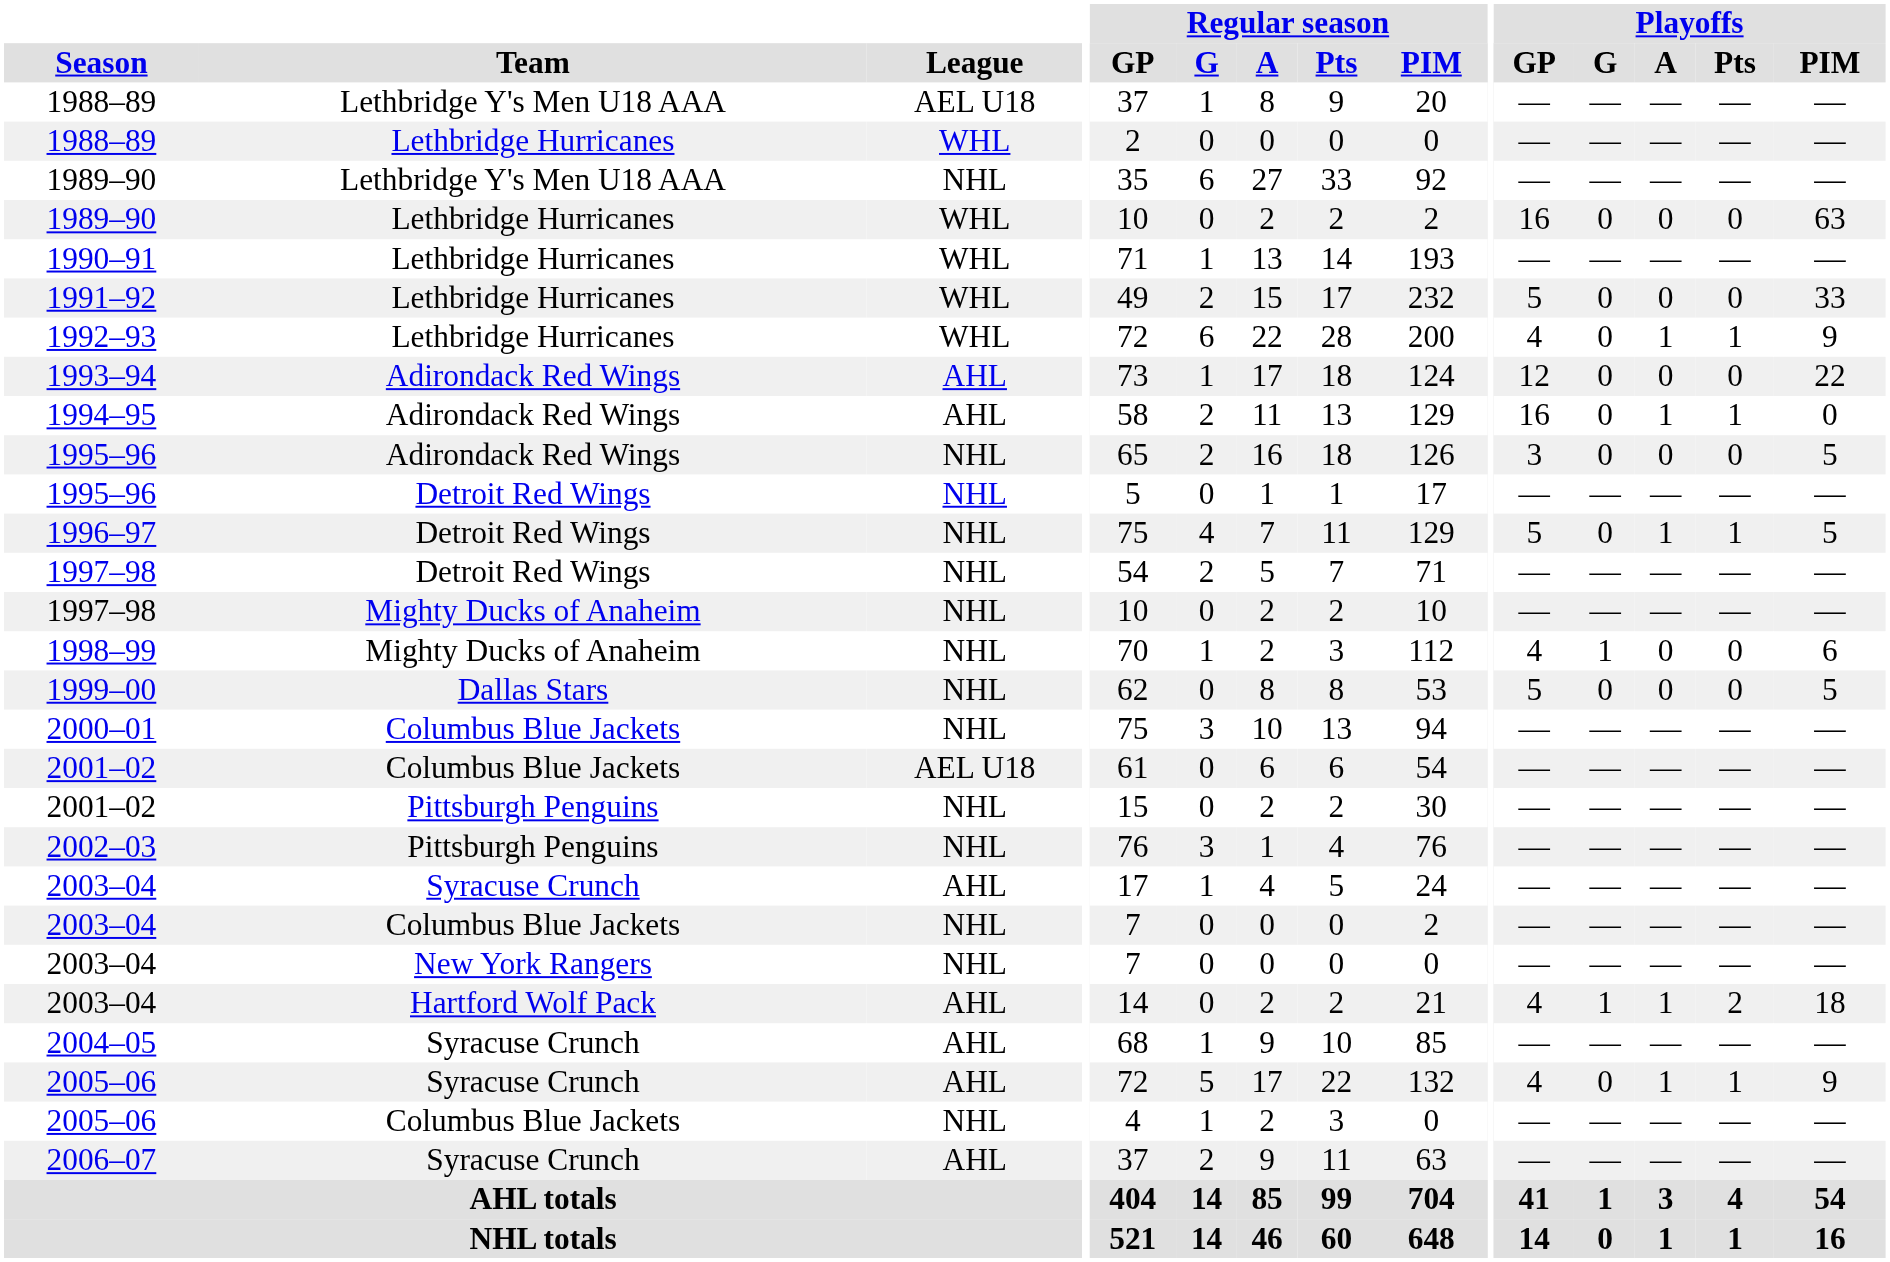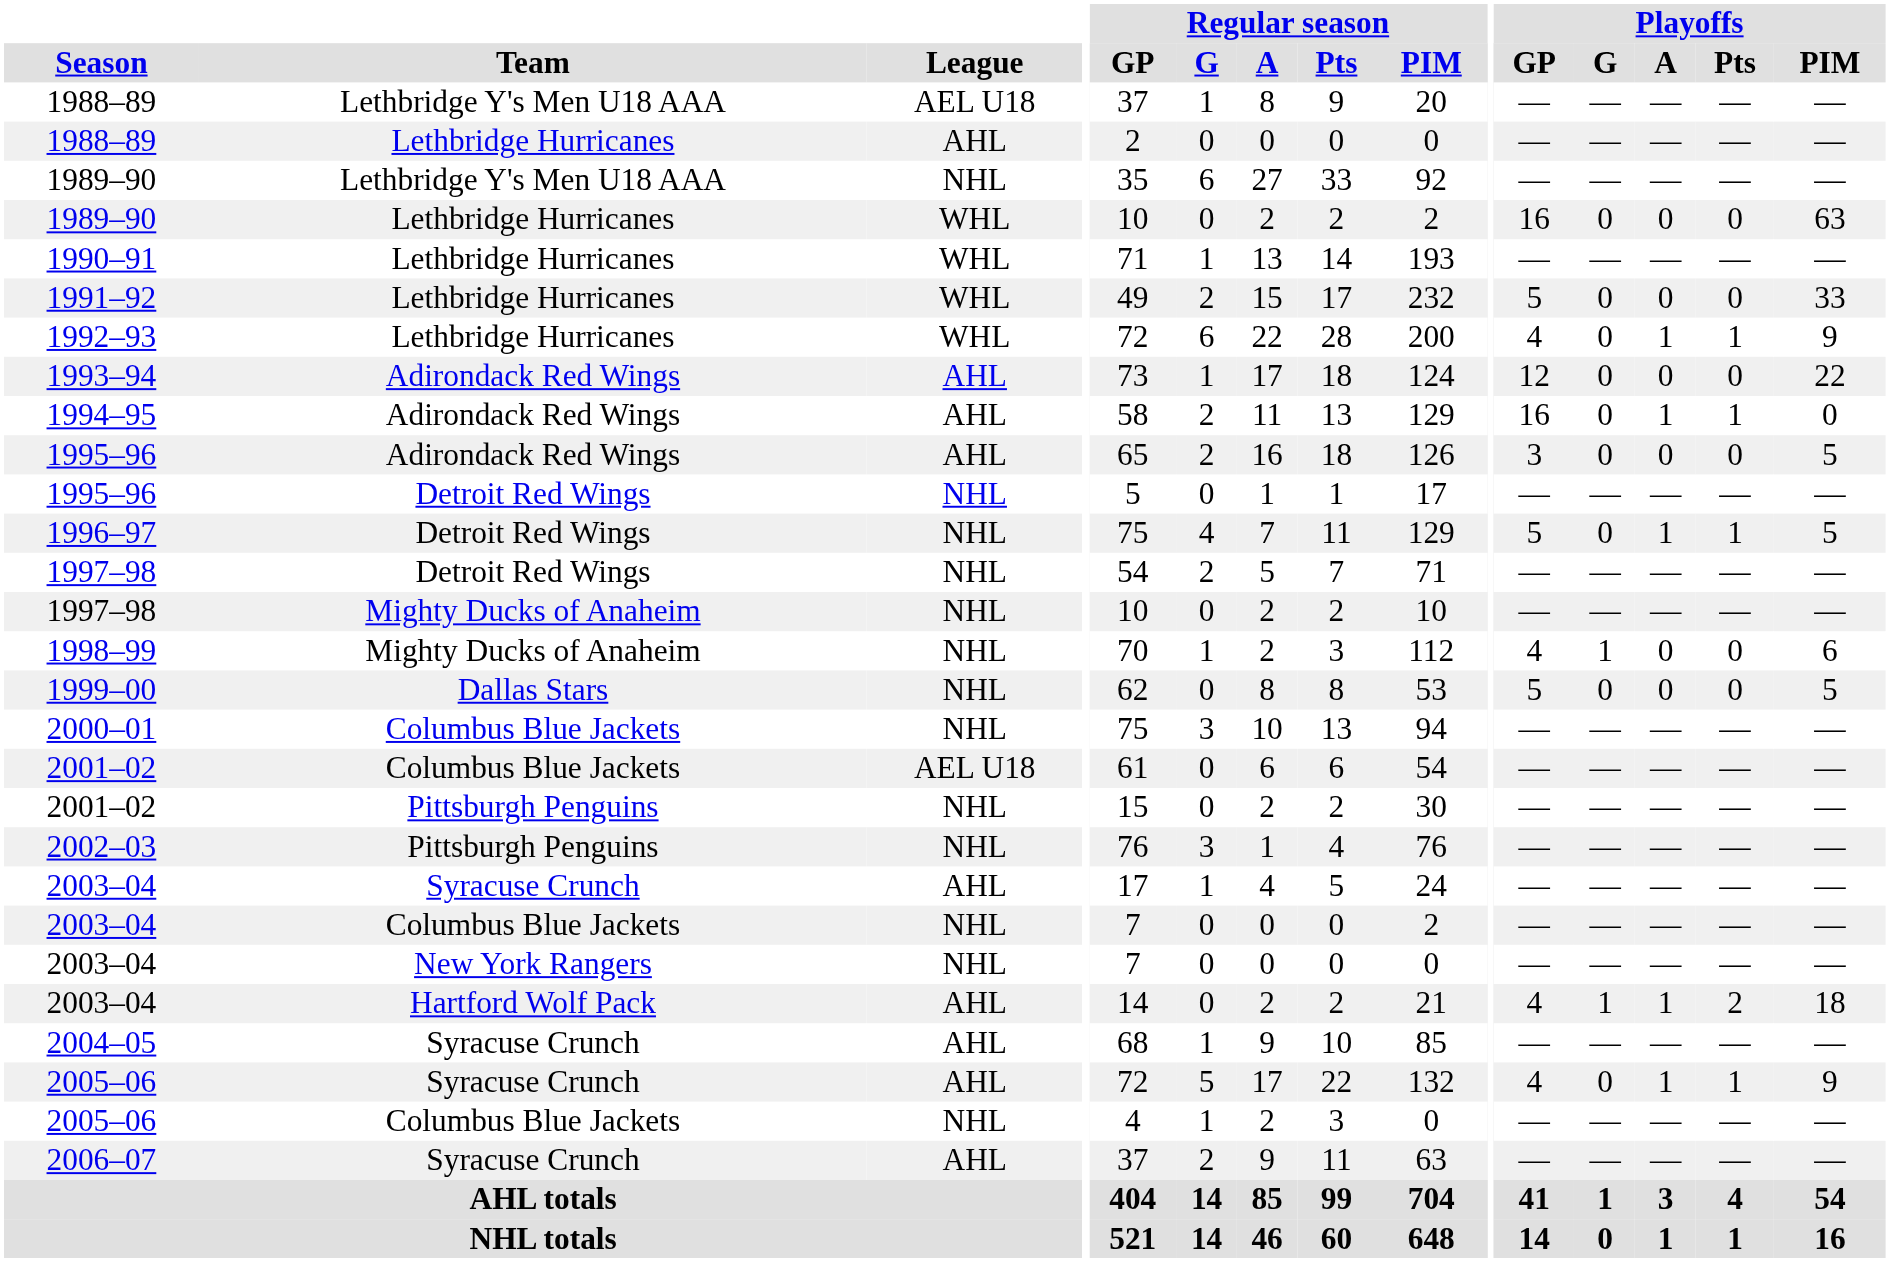1988–89 / Lethbridge Hurricanes | League: WHL -> AHL
1995–96 / Adirondack Red Wings | League: NHL -> AHL
